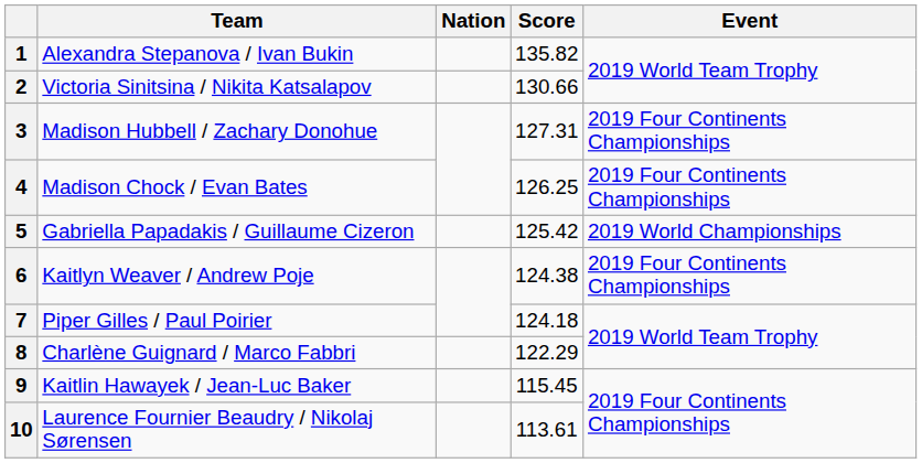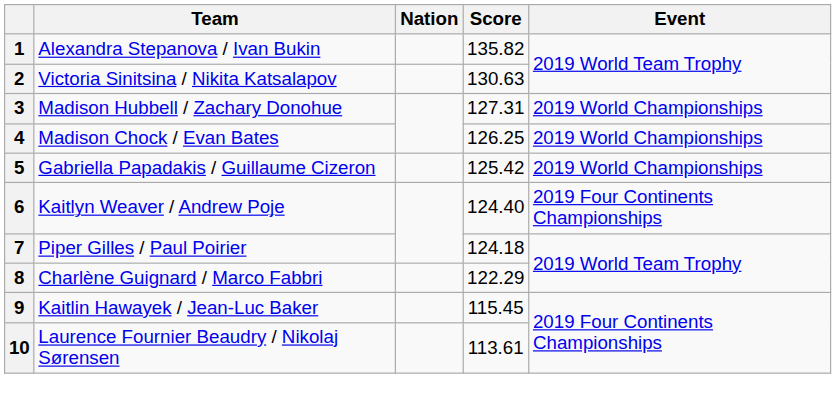2 | Score: 130.66 -> 130.63
3 | Event: 2019 Four Continents Championships -> 2019 World Championships
4 | Event: 2019 Four Continents Championships -> 2019 World Championships
6 | Score: 124.38 -> 124.40
